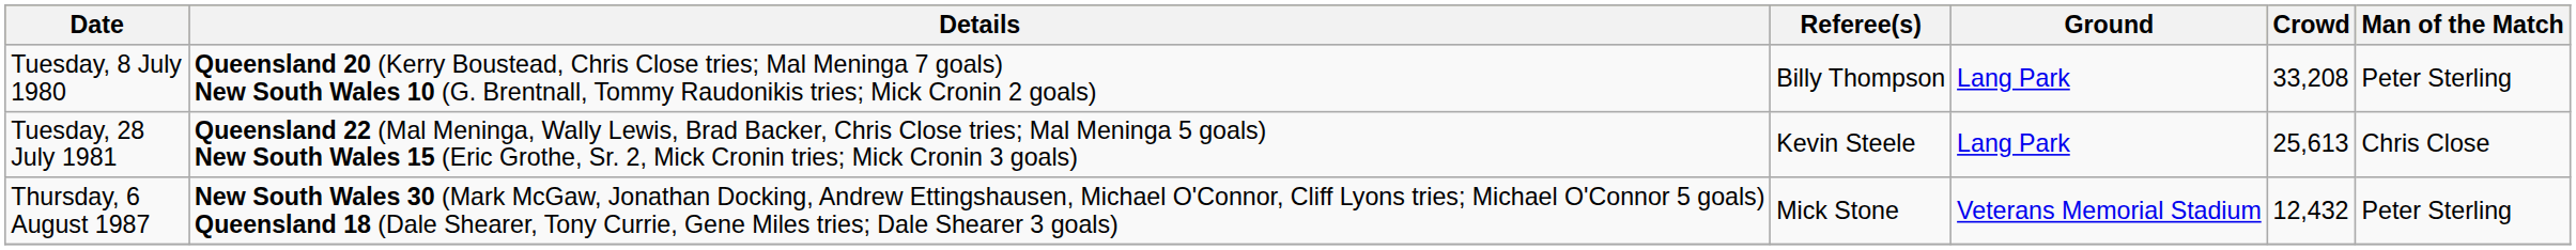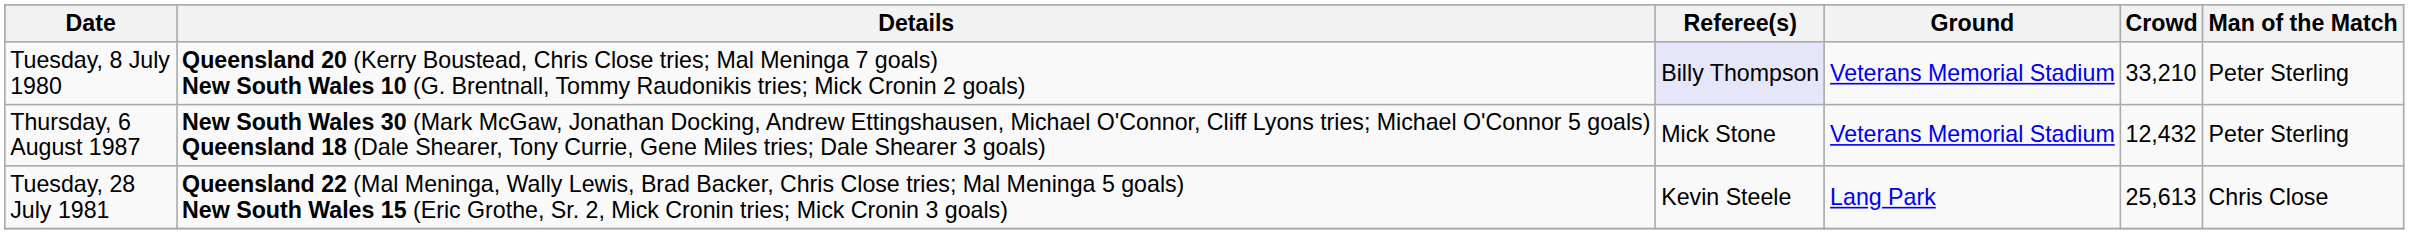Tuesday, 8 July 1980 | Referee(s): no background -> lavender background
Tuesday, 8 July 1980 | Ground: Lang Park -> Veterans Memorial Stadium
Tuesday, 8 July 1980 | Crowd: 33,208 -> 33,210
rows swapped: Tuesday, 28 July 1981 <-> Thursday, 6 August 1987
